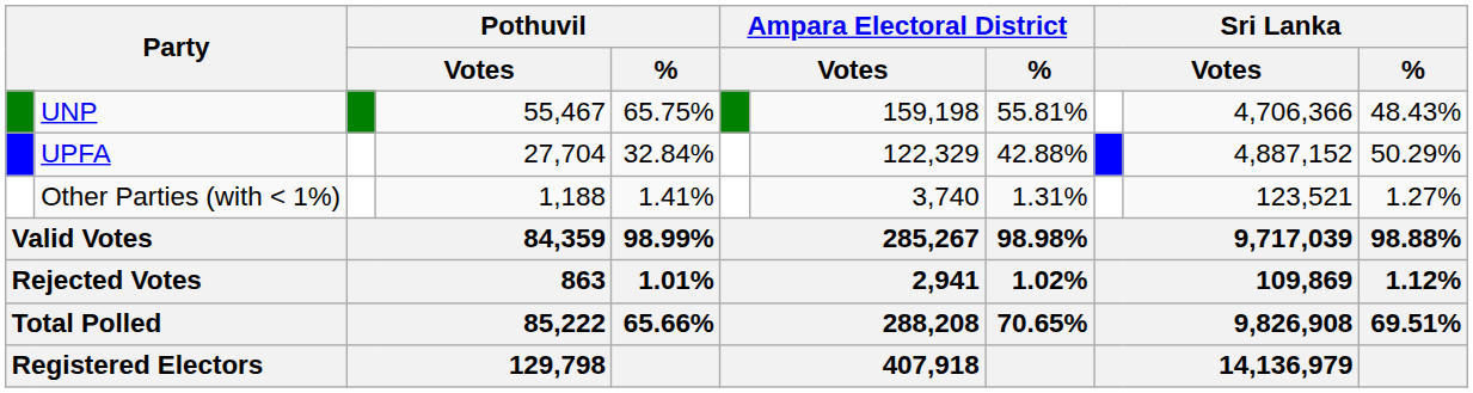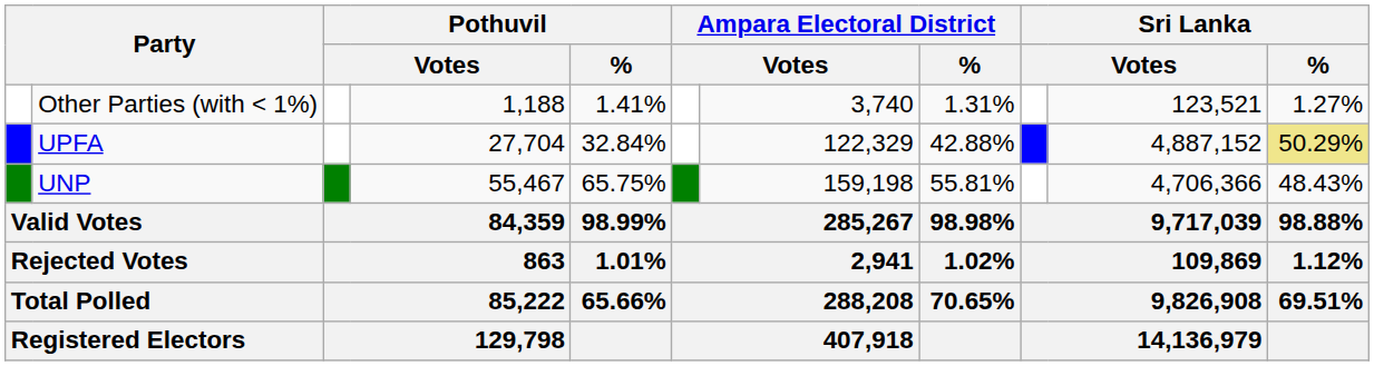rows swapped: UNP <-> Other Parties (with < 1%)
UPFA | Sri Lanka / %: no background -> khaki background
